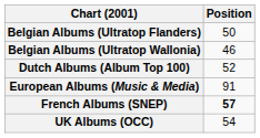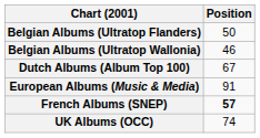Dutch Albums (Album Top 100) | Position: 52 -> 67
UK Albums (OCC) | Position: 54 -> 74
